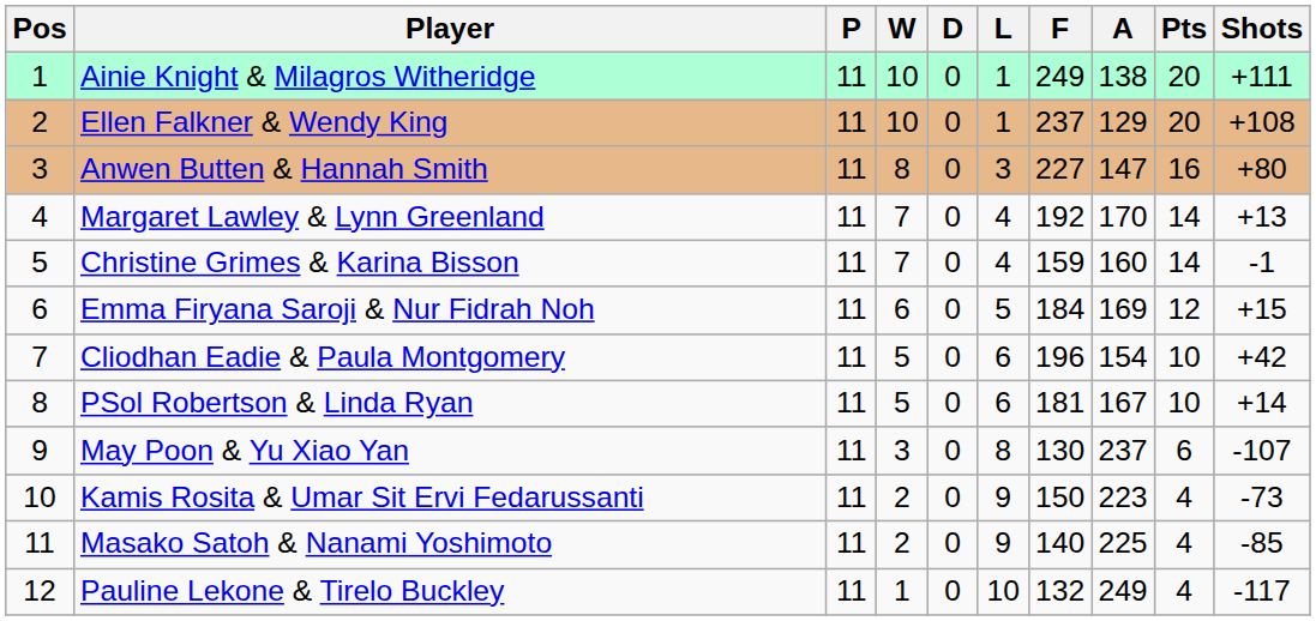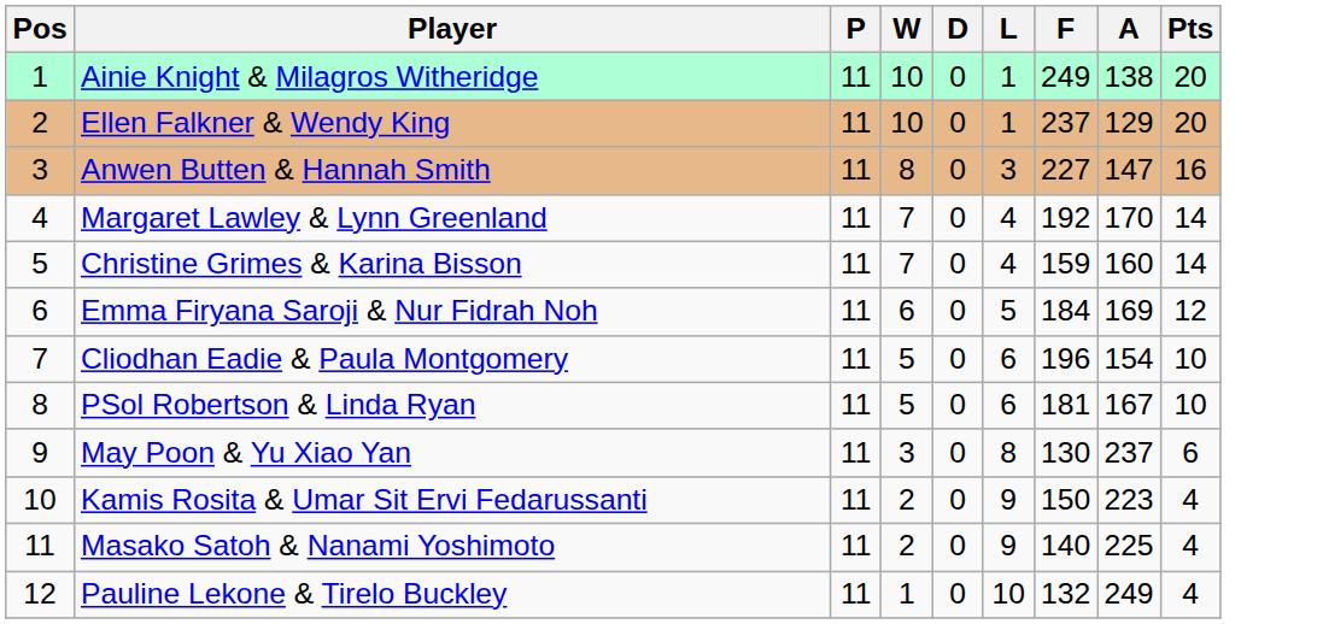- column: Shots | +111 | +108 | +80 | +13 | -1 | +15 | +42 | +14 | -107 | -73 | -85 | -117
